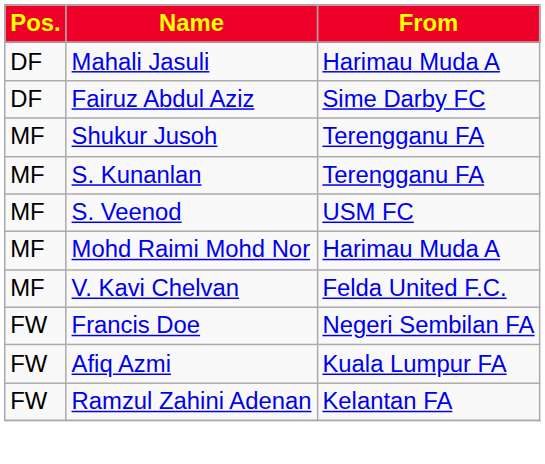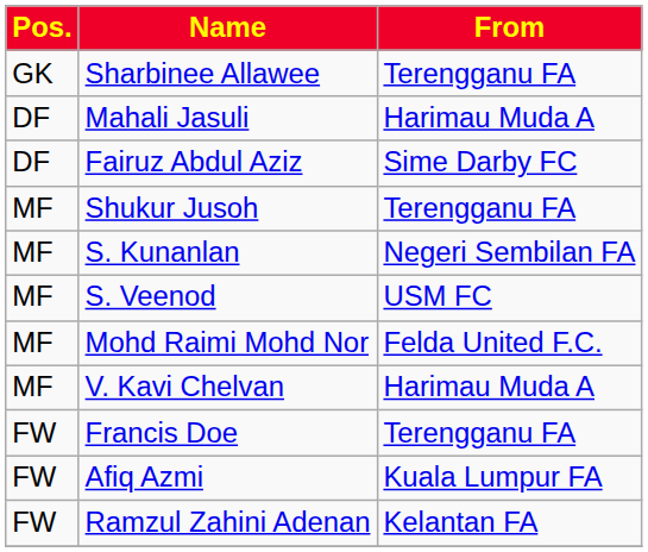+ row: GK | Sharbinee Allawee | Terengganu FA
S. Kunanlan | From: Terengganu FA -> Negeri Sembilan FA
Mohd Raimi Mohd Nor | From: Harimau Muda A -> Felda United F.C.
V. Kavi Chelvan | From: Felda United F.C. -> Harimau Muda A
Francis Doe | From: Negeri Sembilan FA -> Terengganu FA
